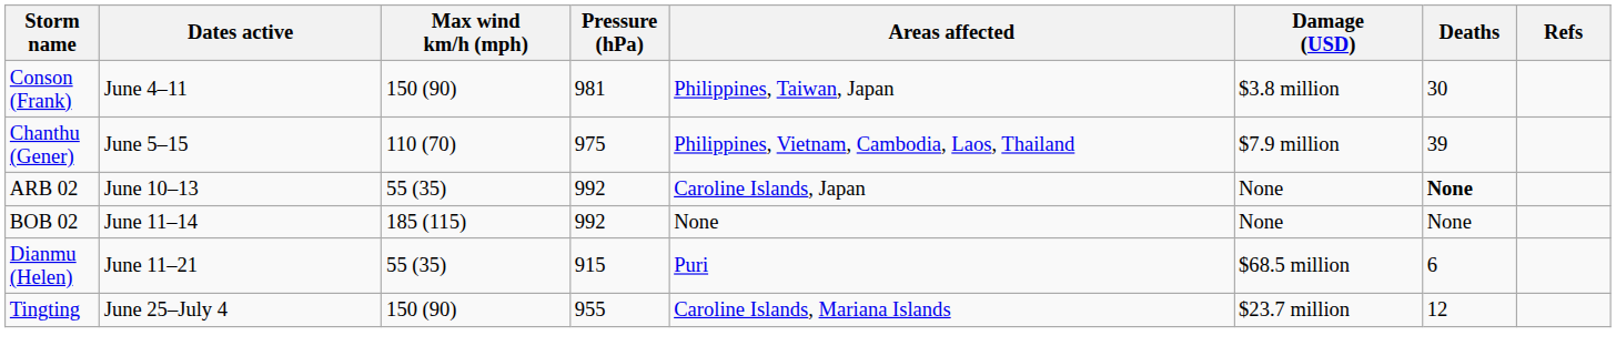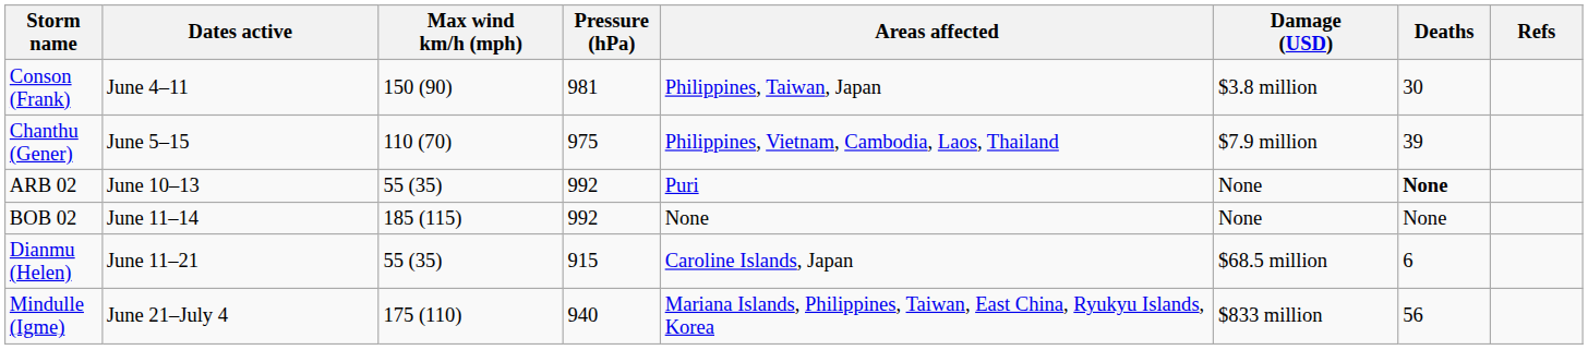ARB 02 | Areas affected: Caroline Islands, Japan -> Puri
Dianmu (Helen) | Areas affected: Puri -> Caroline Islands, Japan
+ row: Mindulle (Igme) | June 21–July 4 | 175 (110) | 940 | Mariana Islands, Philippines, Taiwan, East China, Ryukyu Islands, Korea | $833 million | 56
- row: Tingting | June 25–July 4 | 150 (90) | 955 | Caroline Islands, Mariana Islands | $23.7 million | 12
